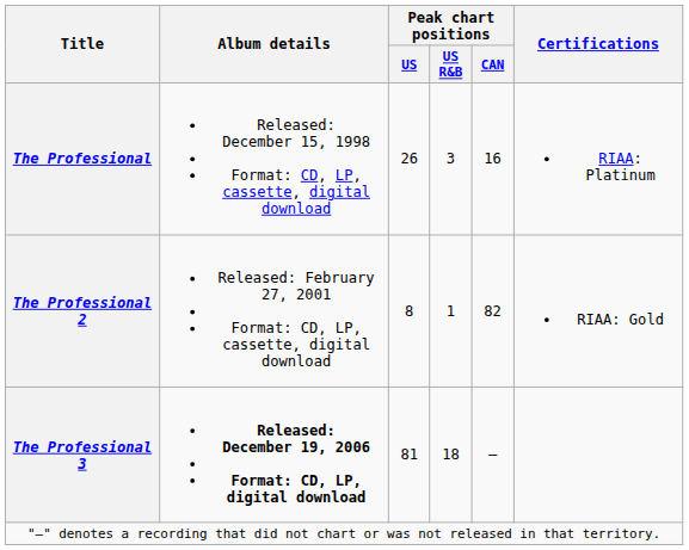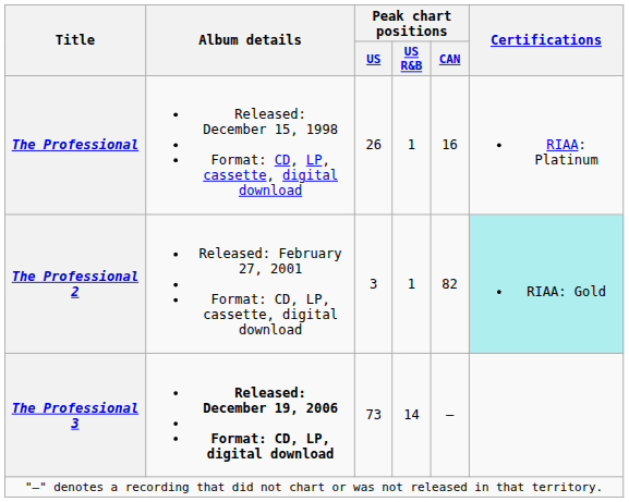The Professional | Peak chart positions / US R&B: 3 -> 1
The Professional 2 | Peak chart positions / US: 8 -> 3
The Professional 2 | Certifications: no background -> paleturquoise background
The Professional 3 | Peak chart positions / US: 81 -> 73
The Professional 3 | Peak chart positions / US R&B: 18 -> 14
